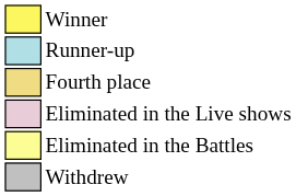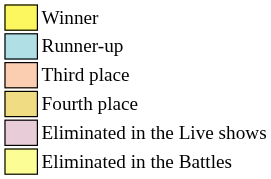+ row: Third place
- row: Withdrew
